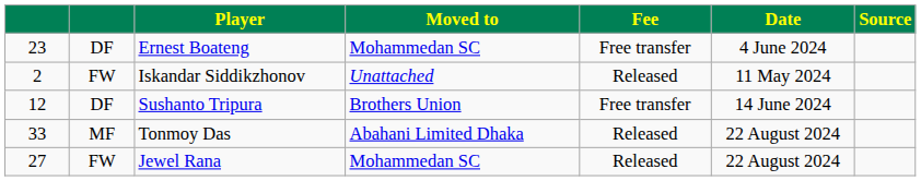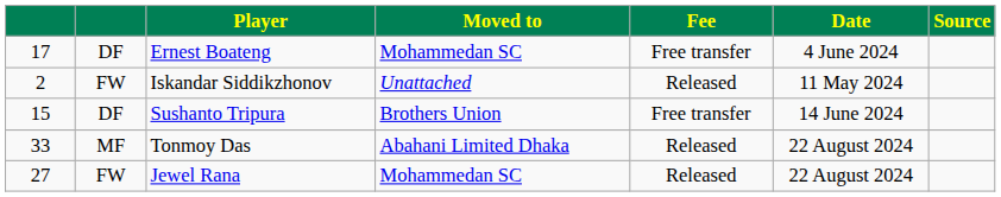Ernest Boateng | column 1: 23 -> 17
Sushanto Tripura | column 1: 12 -> 15
